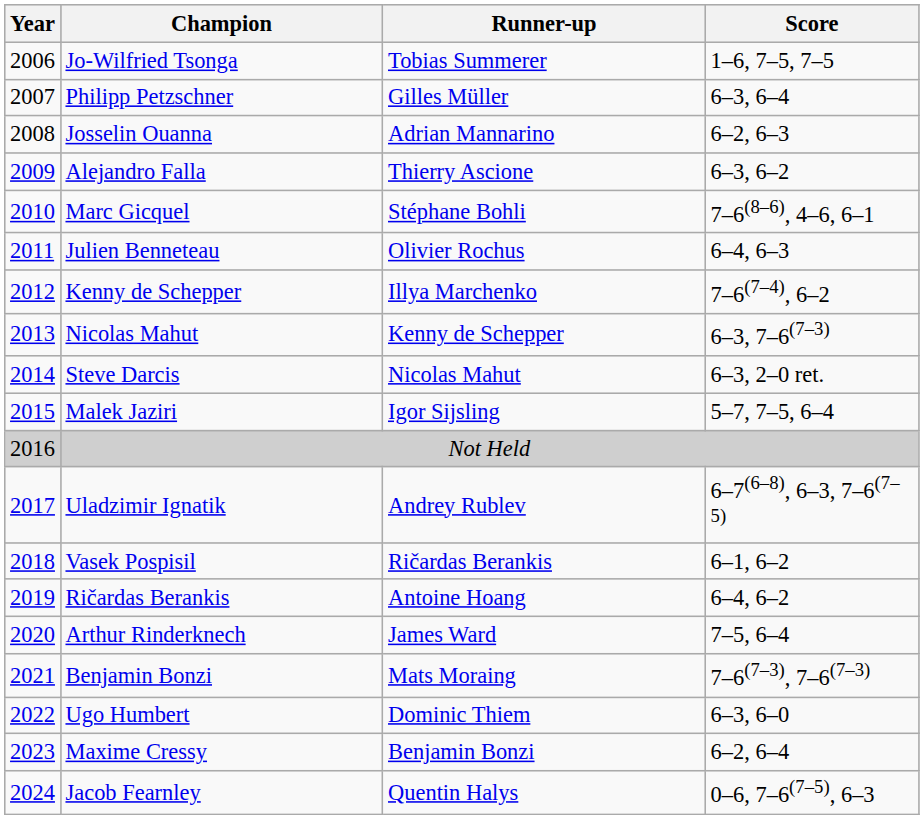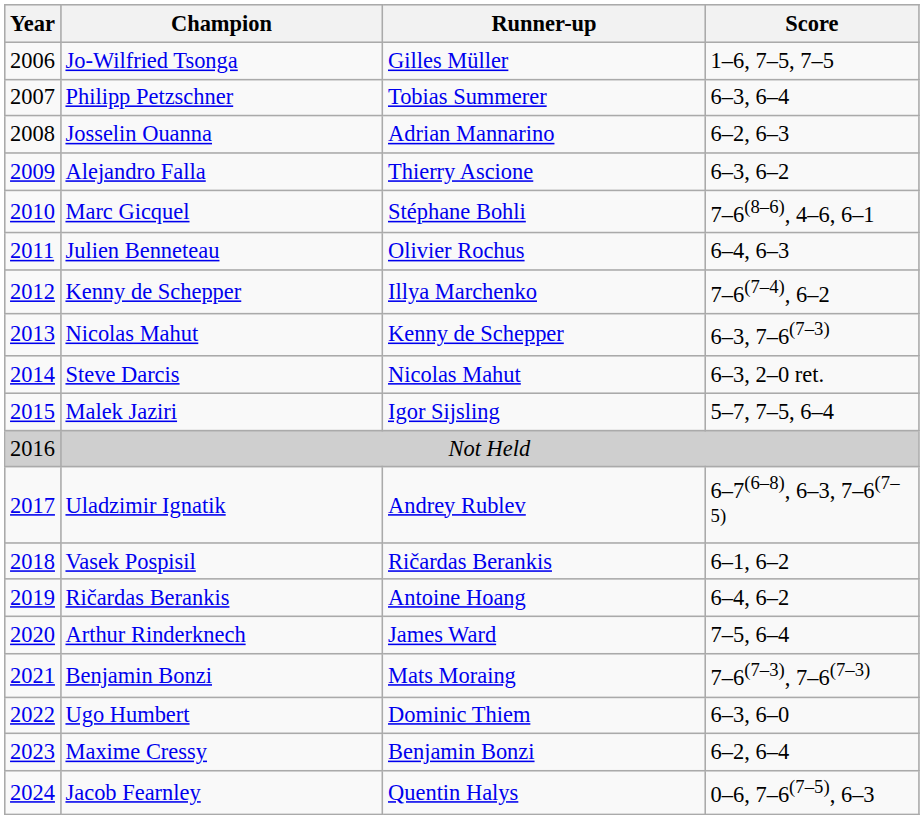Jo-Wilfried Tsonga | Runner-up: Tobias Summerer -> Gilles Müller
Philipp Petzschner | Runner-up: Gilles Müller -> Tobias Summerer
